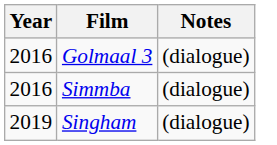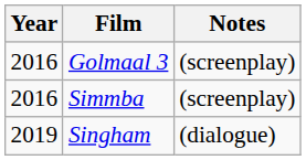Golmaal 3 | Notes: (dialogue) -> (screenplay)
Simmba | Notes: (dialogue) -> (screenplay)
